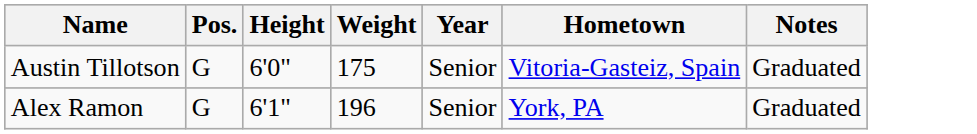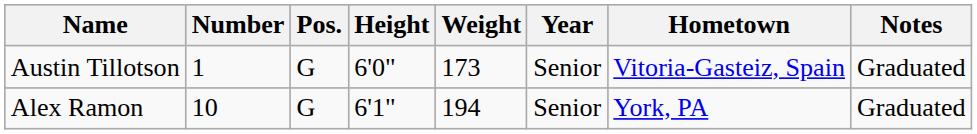+ column: Number | 1 | 10
Austin Tillotson | Weight: 175 -> 173
Alex Ramon | Weight: 196 -> 194
